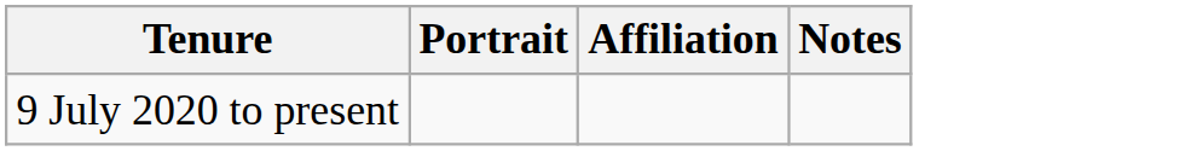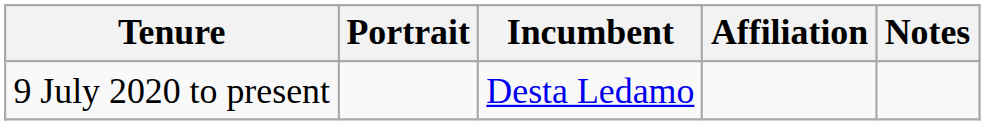+ column: Incumbent | Desta Ledamo
